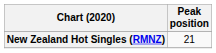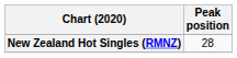New Zealand Hot Singles (RMNZ) | Peak position: 21 -> 28
